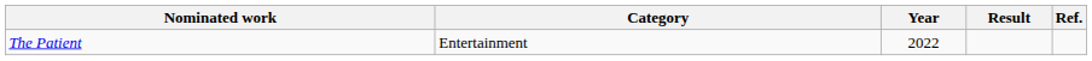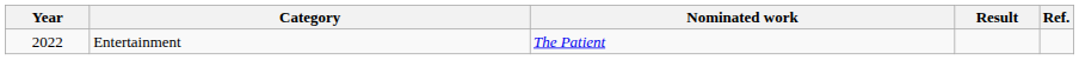columns swapped: Year <-> Nominated work
